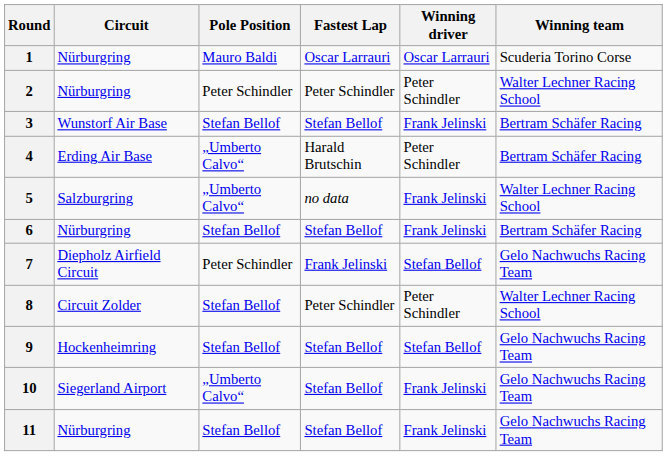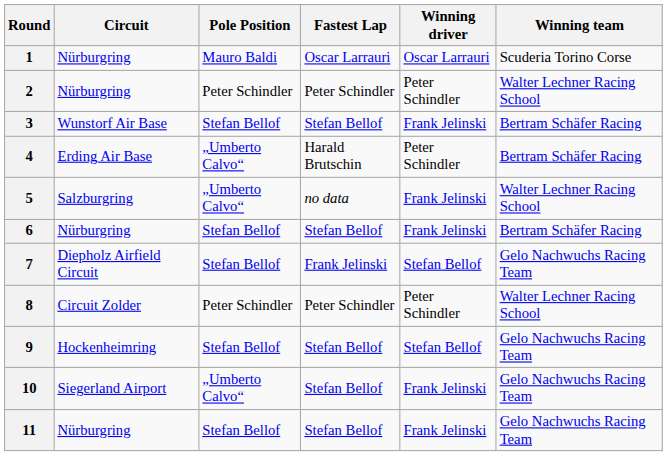7 | Pole Position: Peter Schindler -> Stefan Bellof
8 | Pole Position: Stefan Bellof -> Peter Schindler
